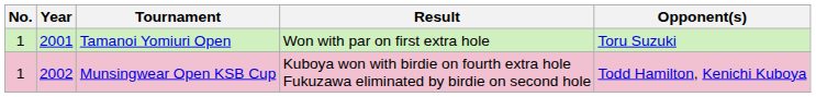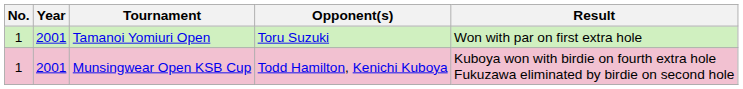columns swapped: Opponent(s) <-> Result
Munsingwear Open KSB Cup | Year: 2002 -> 2001
